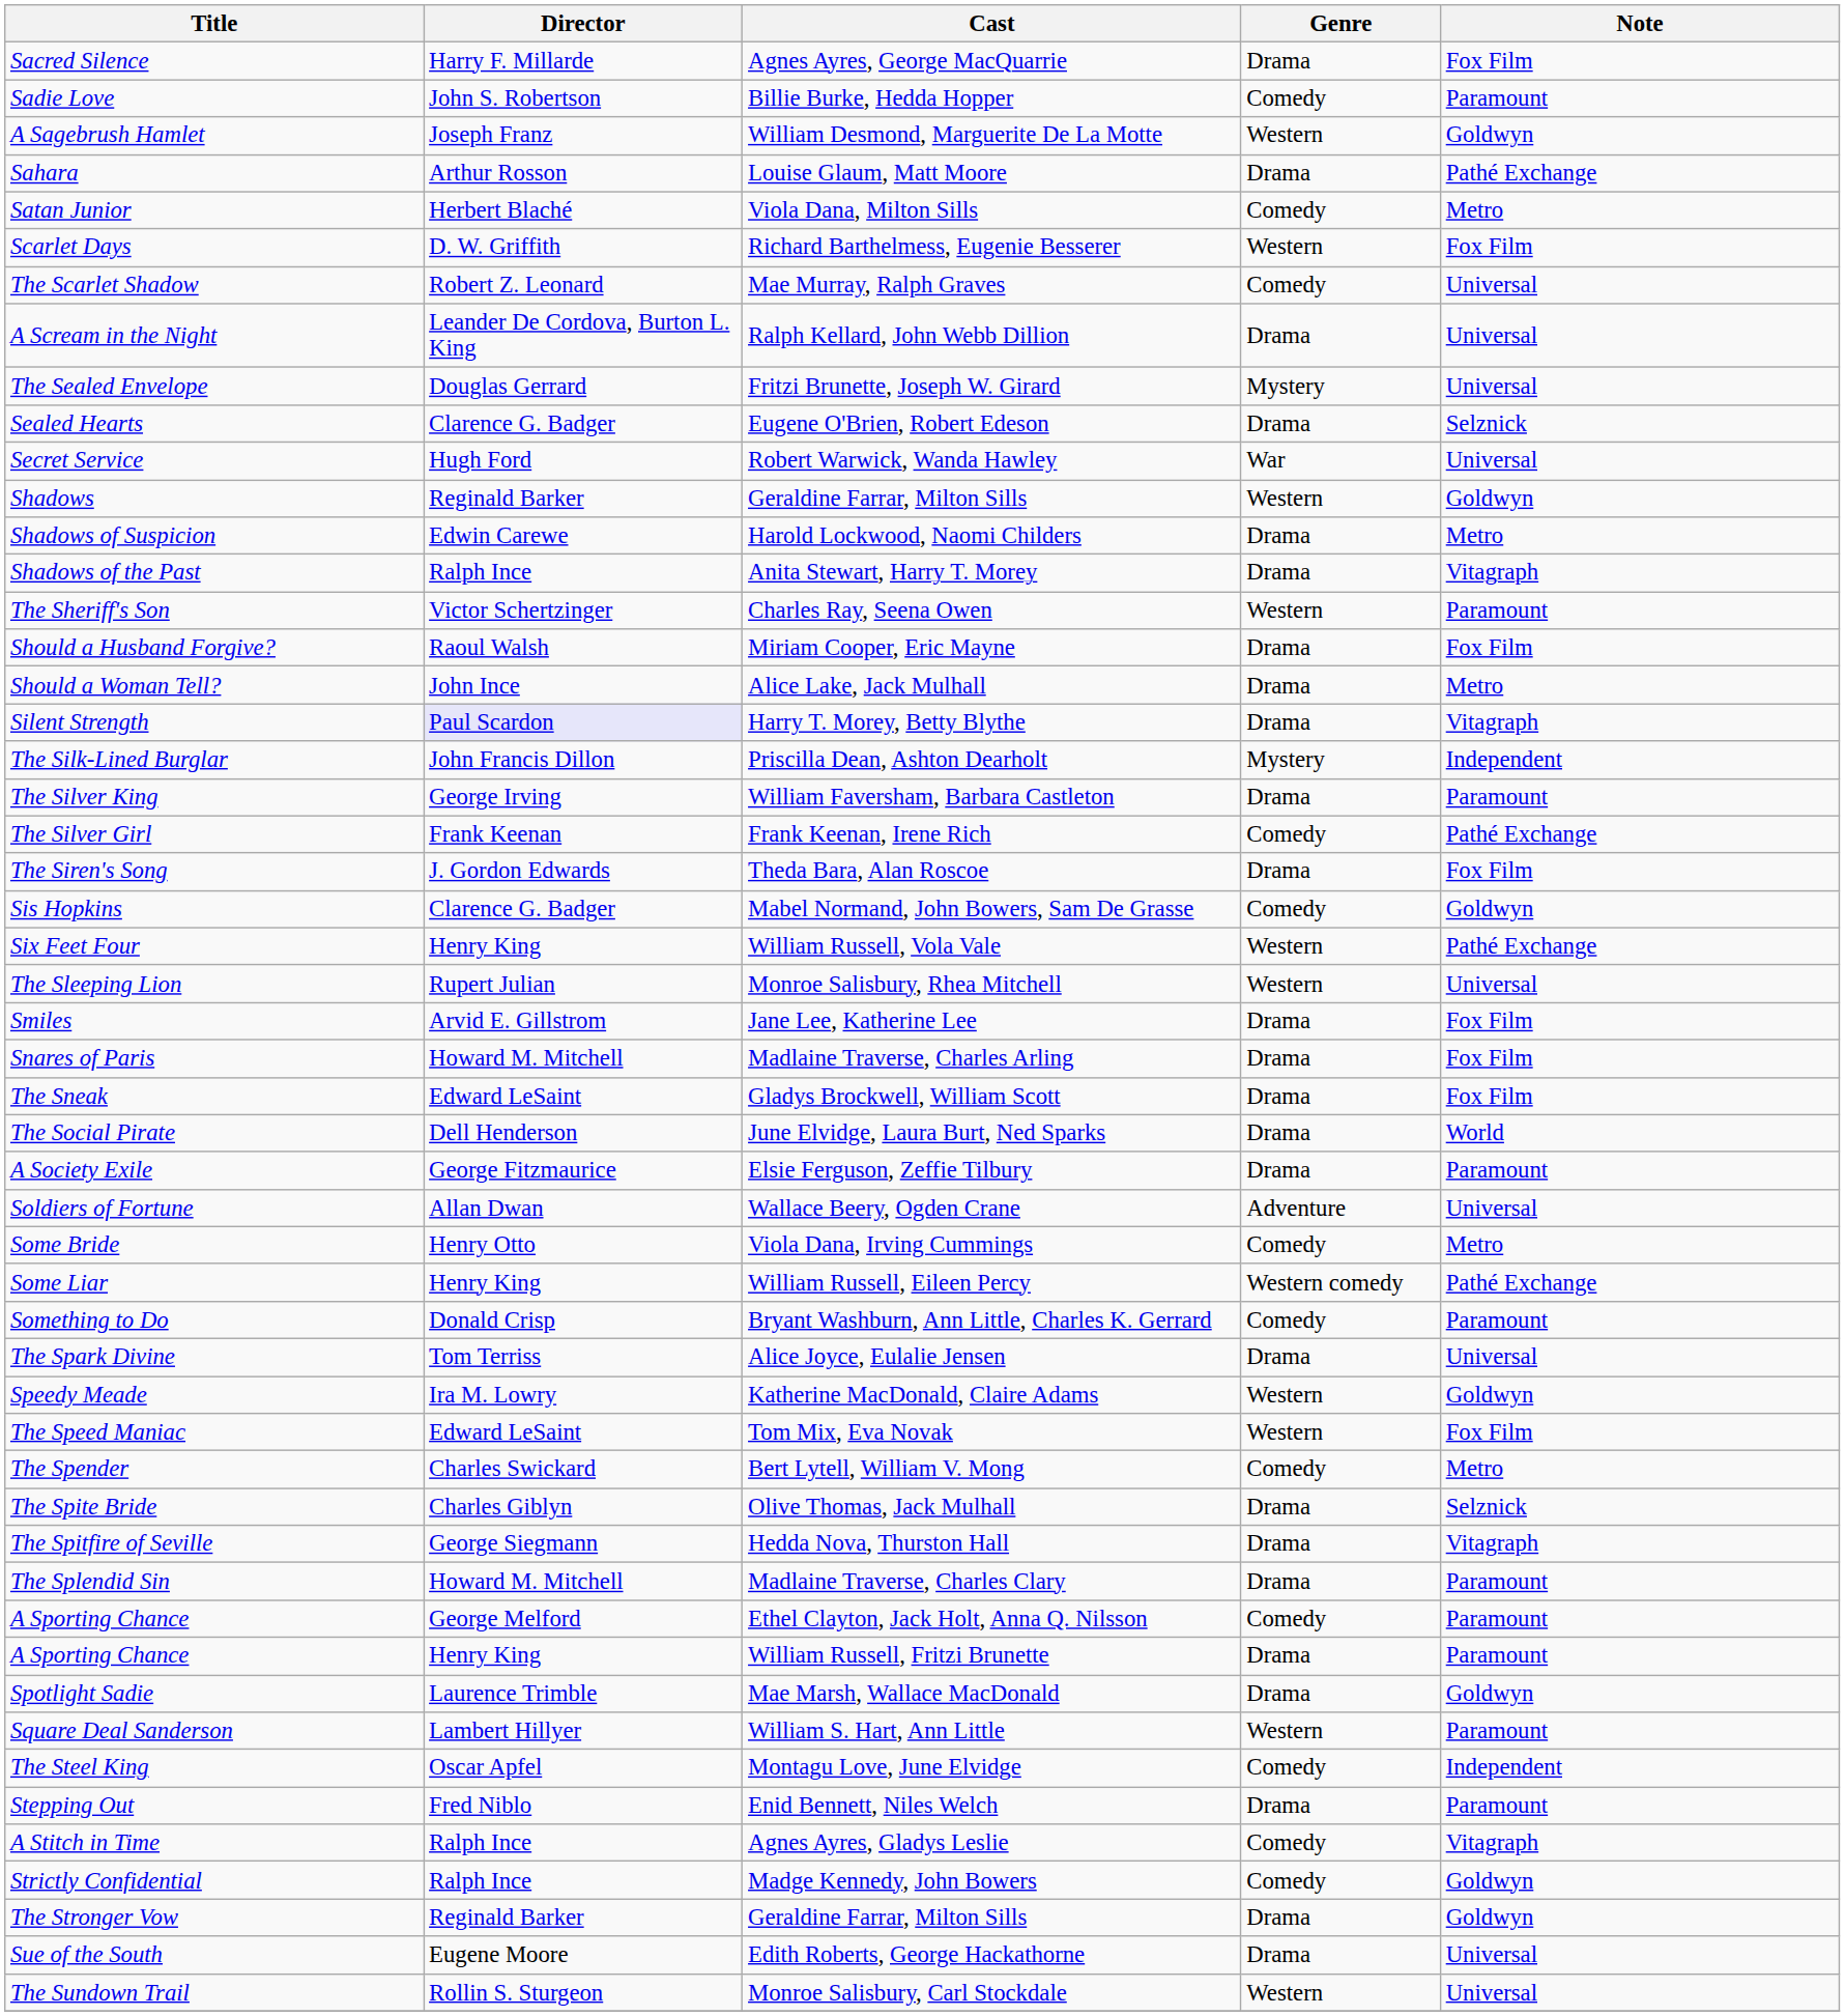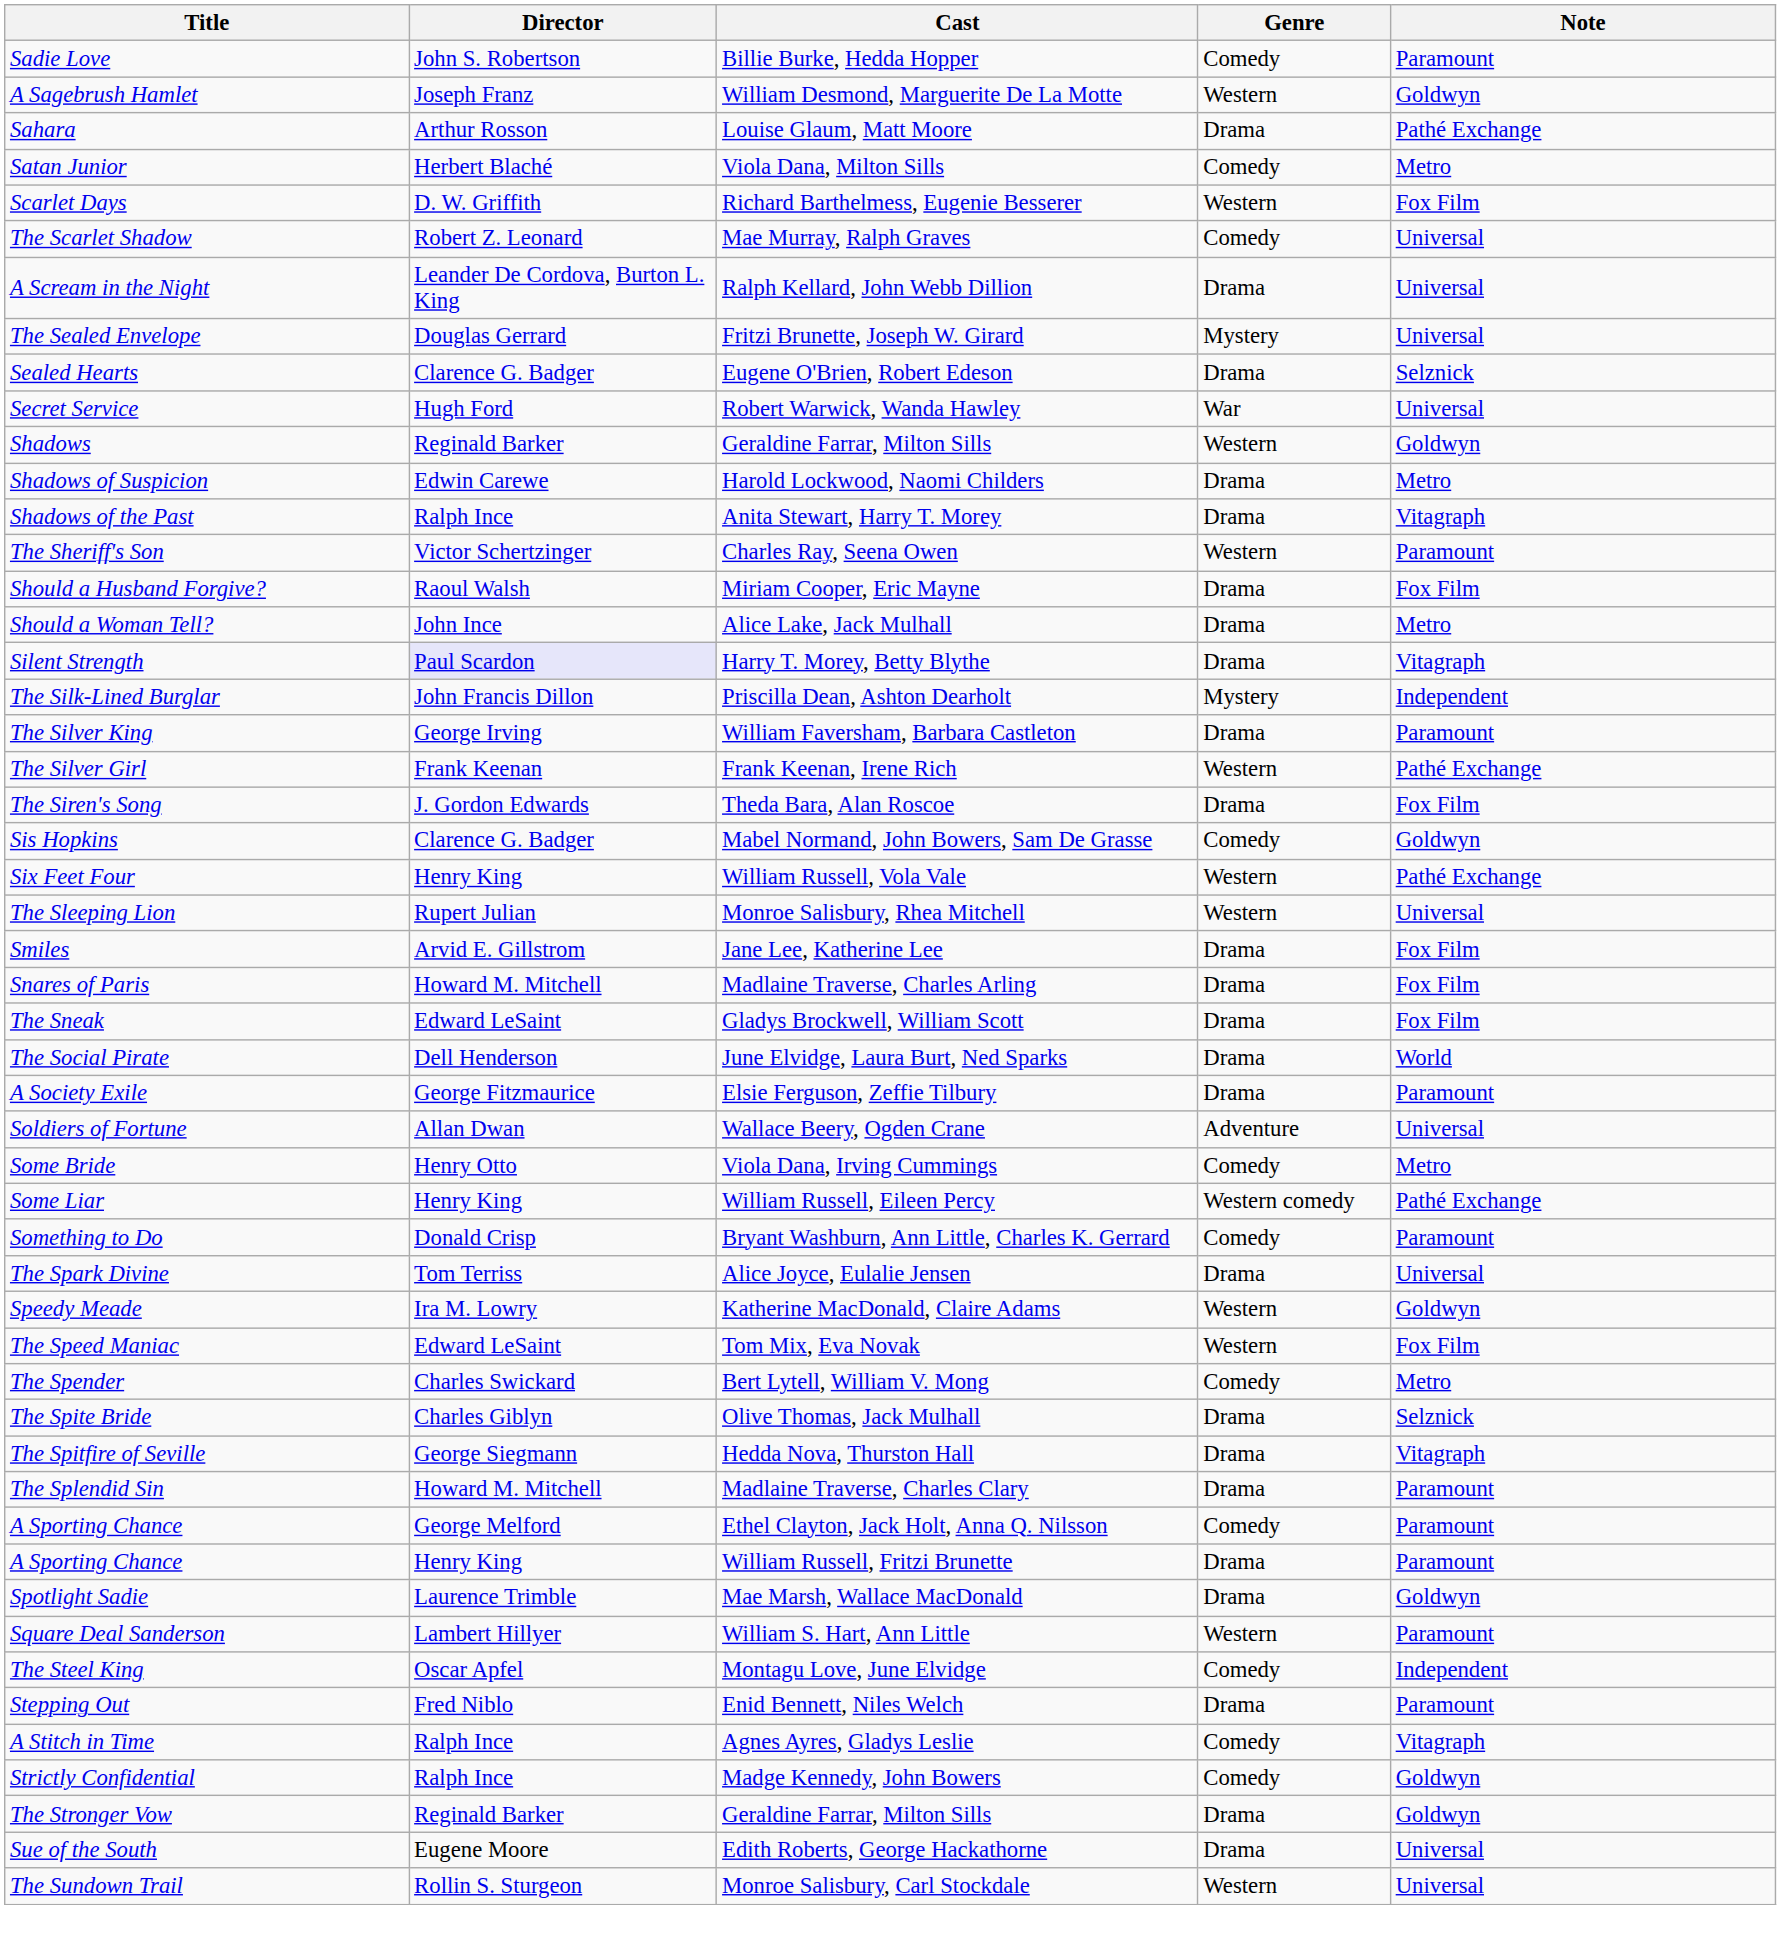- row: Sacred Silence | Harry F. Millarde | Agnes Ayres, George MacQuarrie | Drama | Fox Film
The Silver Girl | Genre: Comedy -> Western
